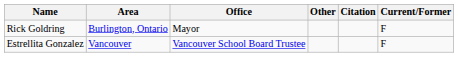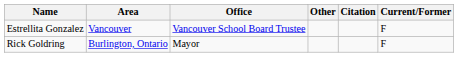rows swapped: Rick Goldring <-> Estrellita Gonzalez
